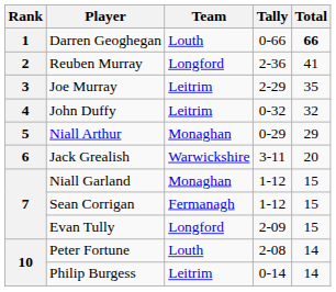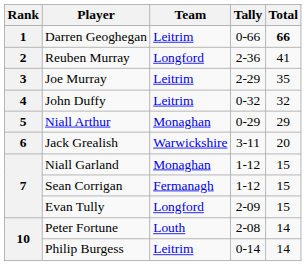Darren Geoghegan | Team: Louth -> Leitrim
